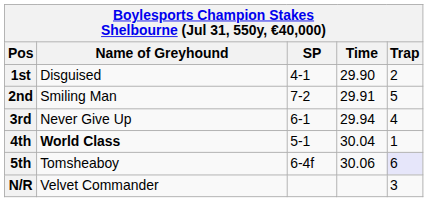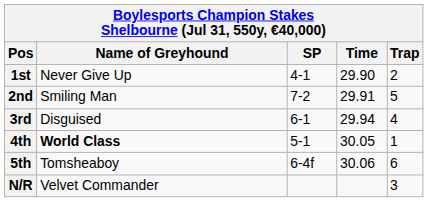1st | Name of Greyhound: Disguised -> Never Give Up
3rd | Name of Greyhound: Never Give Up -> Disguised
4th | Time: 30.04 -> 30.05
5th | Trap: lavender background -> no background
